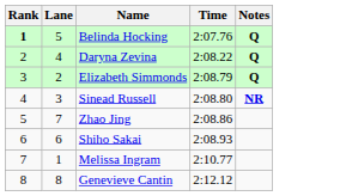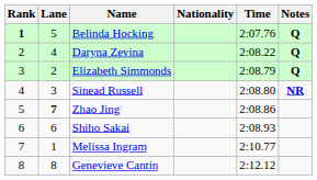+ column: Nationality
Zhao Jing | Lane: normal -> bold
